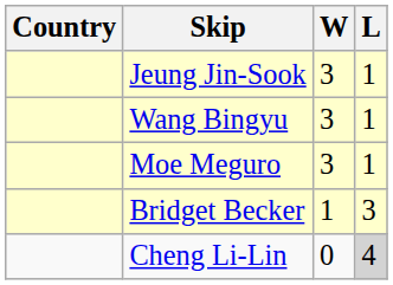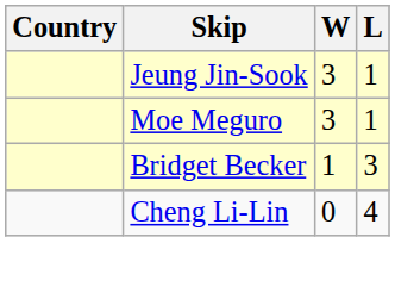- row: Wang Bingyu | 3 | 1
Cheng Li-Lin | L: lightgrey background -> no background
